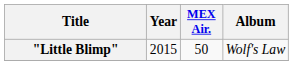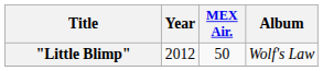"Little Blimp" | Year: 2015 -> 2012
